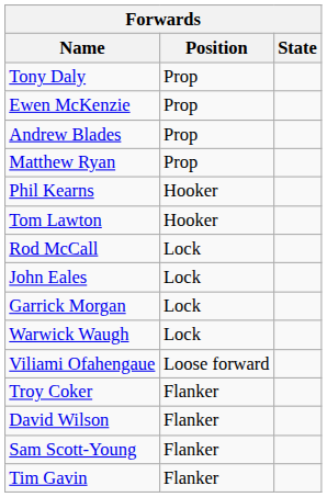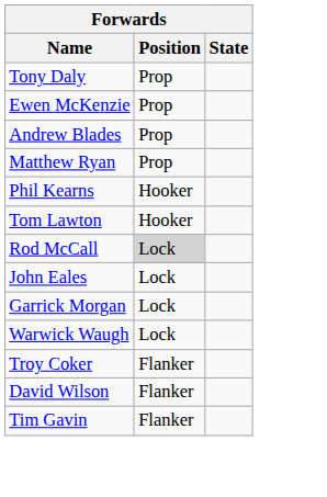Rod McCall | Position: no background -> lightgrey background
- row: Viliami Ofahengaue | Loose forward
- row: Sam Scott-Young | Flanker
